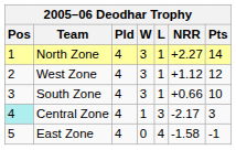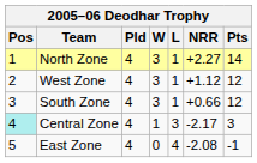South Zone | Pts: 10 -> 12
East Zone | NRR: -1.58 -> -2.08
